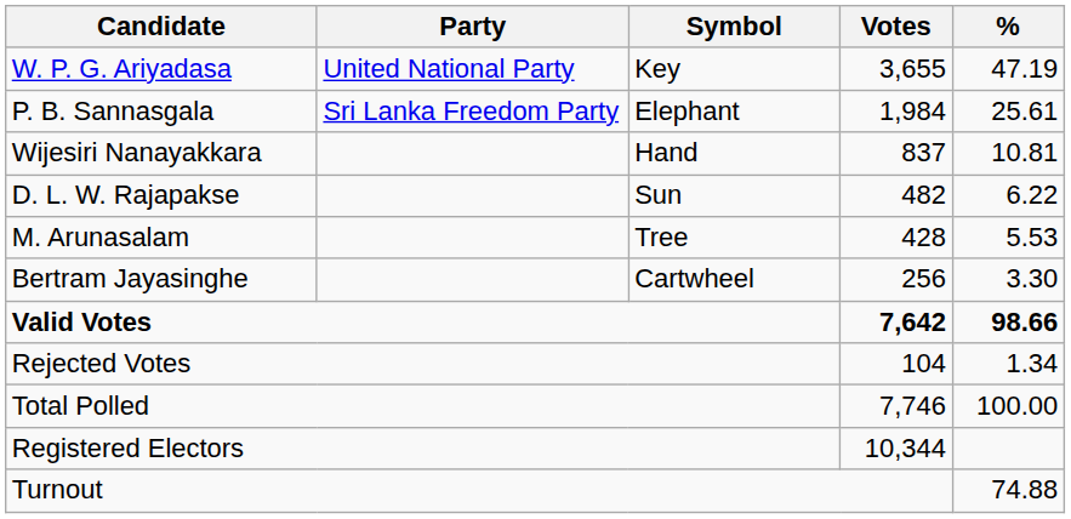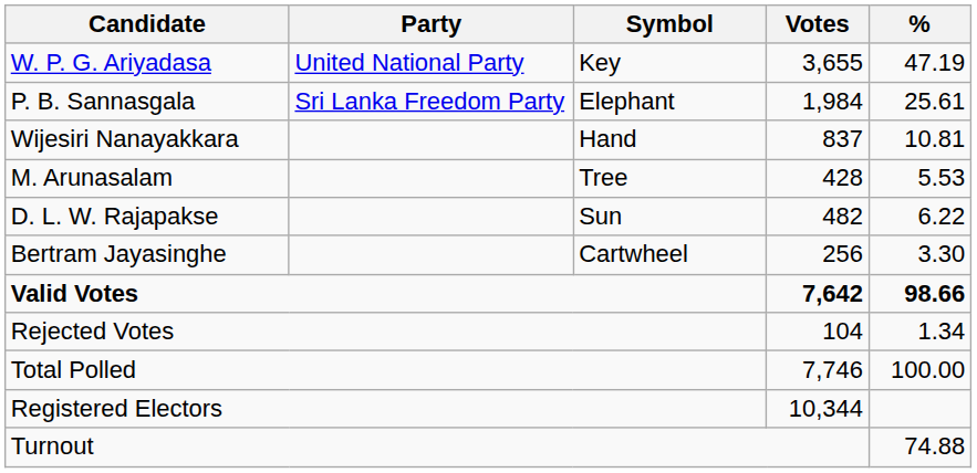rows swapped: D. L. W. Rajapakse <-> M. Arunasalam
